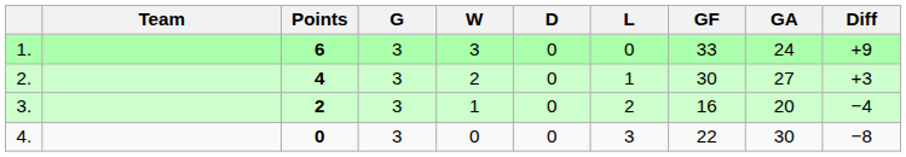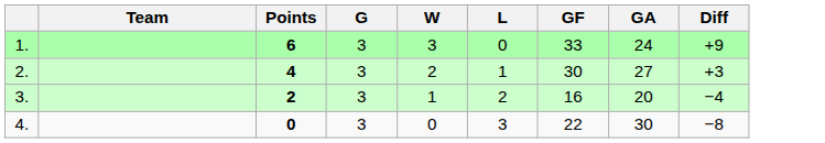- column: D | 0 | 0 | 0 | 0
